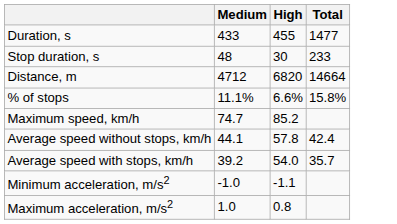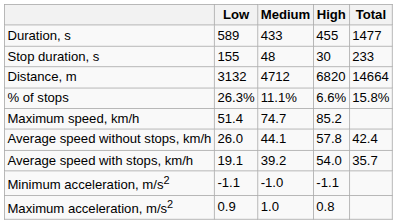+ column: Low | 589 | 155 | 3132 | 26.3% | 51.4 | 26.0 | 19.1 | -1.1 | 0.9
